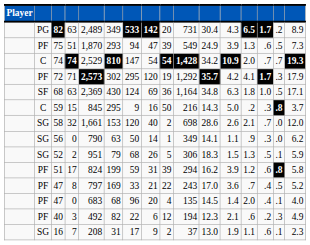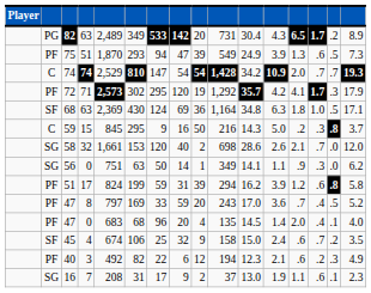56 | column 5: 790 -> 751
- row: SG | 52 | 2 | 951 | 79 | 68 | 26 | 5 | 306 | 18.3 | 1.5 | 1.3 | .5 | .1 | 5.9
47 / 8 | column 8: 21 -> 59
47 / 8 | column 9: 22 -> 20
+ row: SF | 45 | 4 | 674 | 106 | 25 | 32 | 9 | 158 | 15.0 | 2.4 | .6 | .7 | .2 | 3.5
